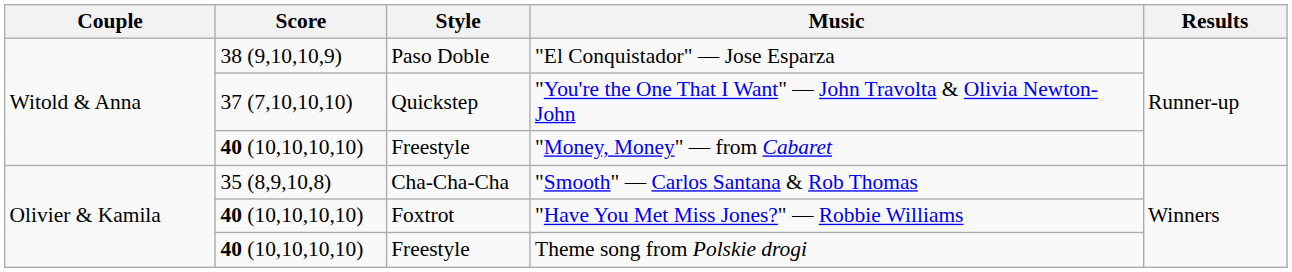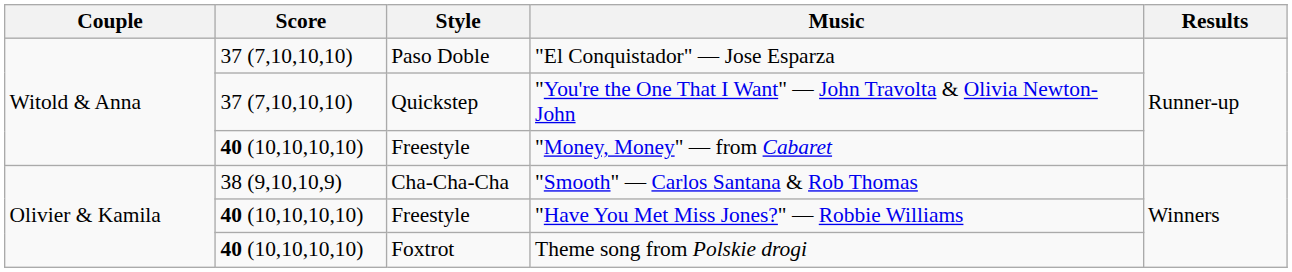"El Conquistador" — Jose Esparza | Score: 38 (9,10,10,9) -> 37 (7,10,10,10)
"Smooth" — Carlos Santana & Rob Thomas | Score: 35 (8,9,10,8) -> 38 (9,10,10,9)
"Have You Met Miss Jones?" — Robbie Williams | Style: Foxtrot -> Freestyle
Theme song from Polskie drogi | Style: Freestyle -> Foxtrot
